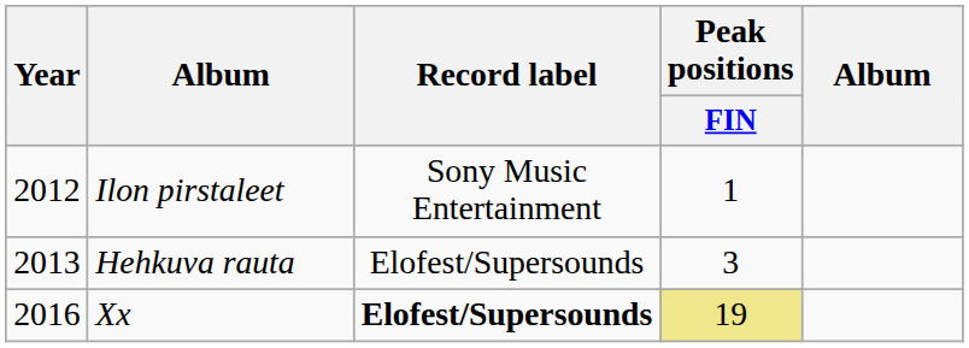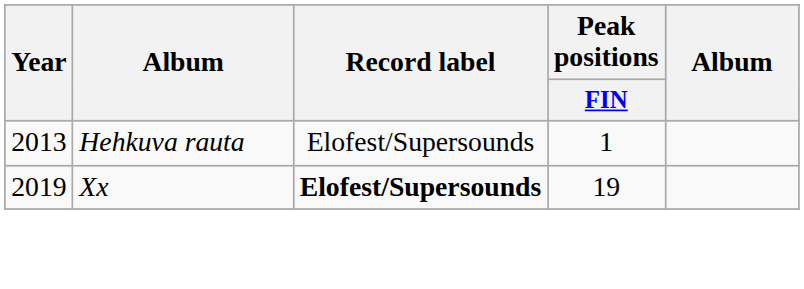- row: 2012 | Ilon pirstaleet | Sony Music Entertainment | 1
Hehkuva rauta | Peak positions / FIN: 3 -> 1
Xx | Year: 2016 -> 2019
Xx | Peak positions / FIN: khaki background -> no background
